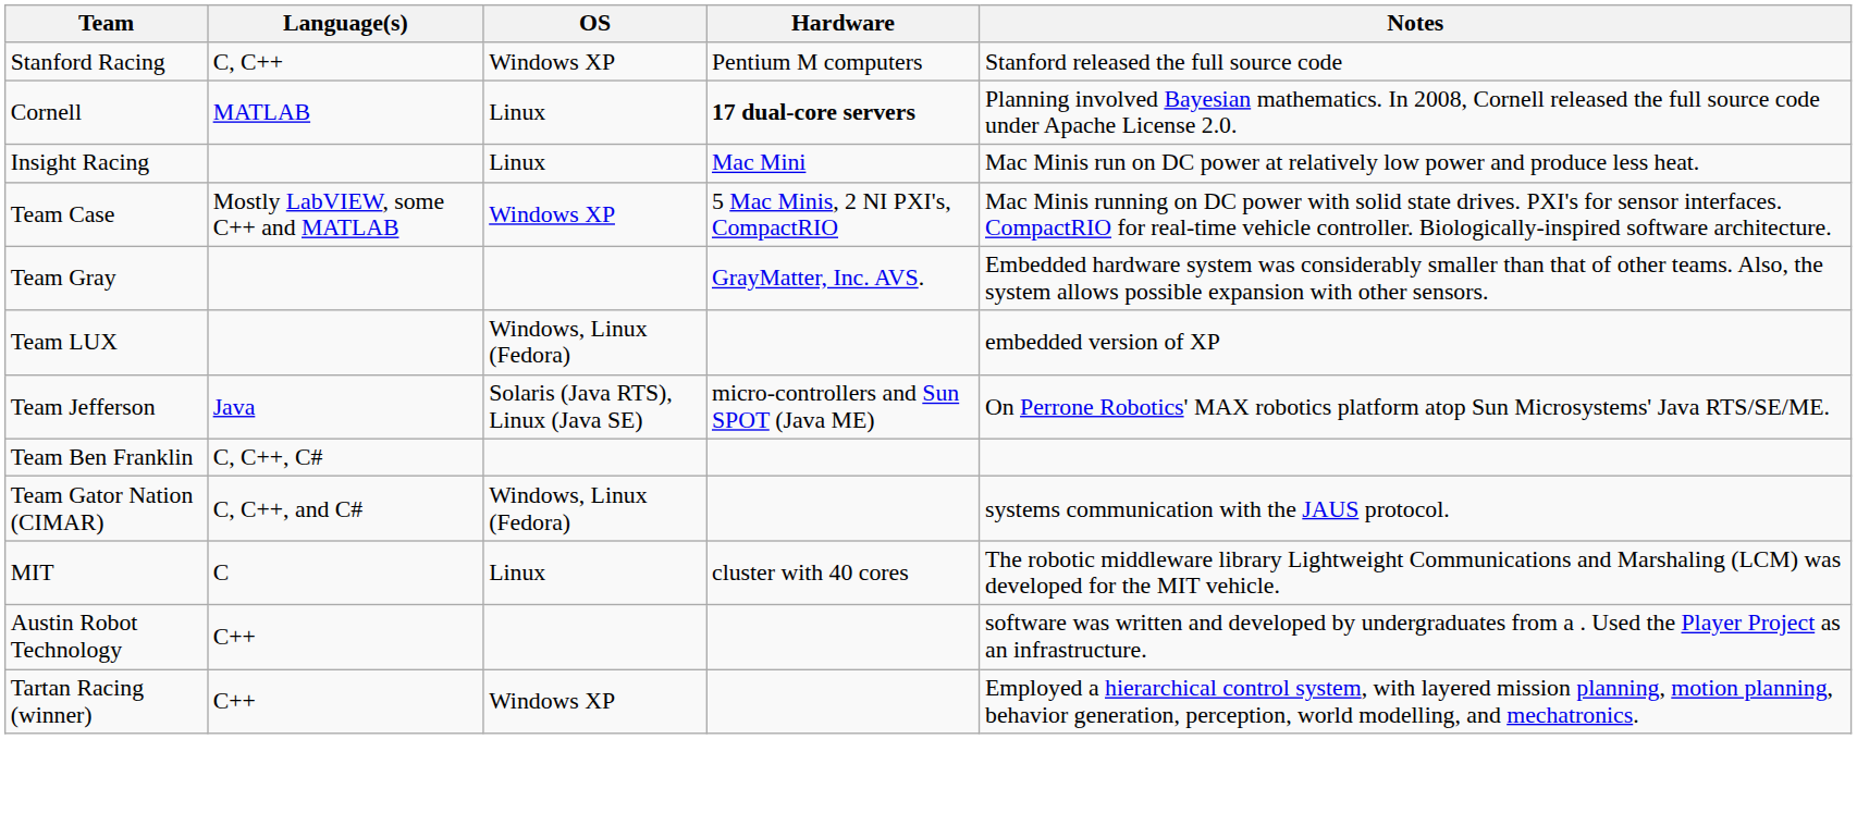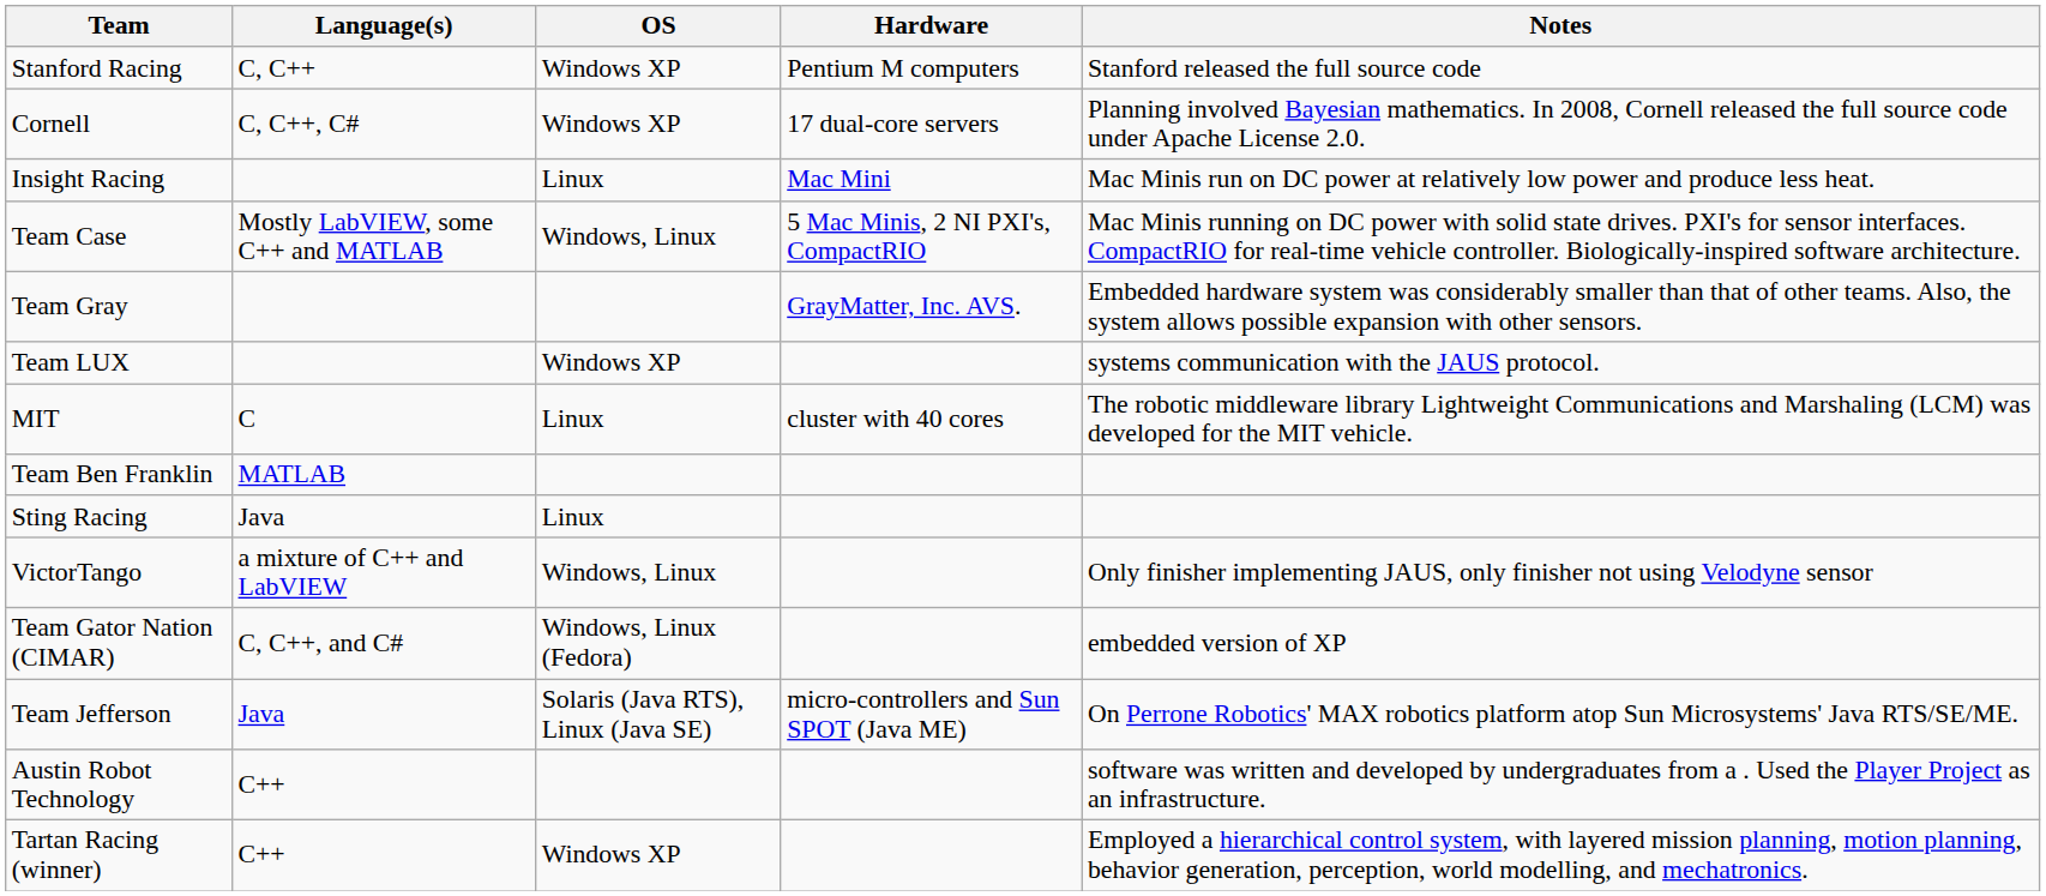Cornell | Language(s): MATLAB -> C, C++, C#
Cornell | OS: Linux -> Windows XP
Cornell | Hardware: bold -> normal
Team Case | OS: Windows XP -> Windows, Linux
Team LUX | OS: Windows, Linux (Fedora) -> Windows XP
Team LUX | Notes: embedded version of XP -> systems communication with the JAUS protocol.
rows swapped: Team Jefferson <-> MIT
Team Ben Franklin | Language(s): C, C++, C# -> MATLAB
+ row: Sting Racing | Java | Linux
+ row: VictorTango | a mixture of C++ and LabVIEW | Windows, Linux | Only finisher implementing JAUS, only finisher not using Velodyne sensor
Team Gator Nation (CIMAR) | Notes: systems communication with the JAUS protocol. -> embedded version of XP
